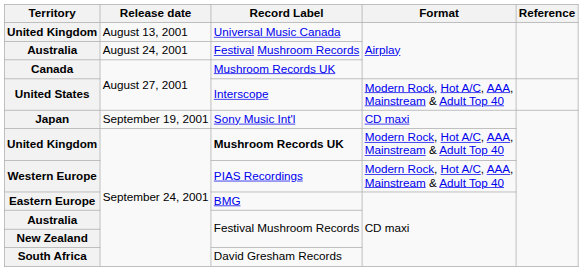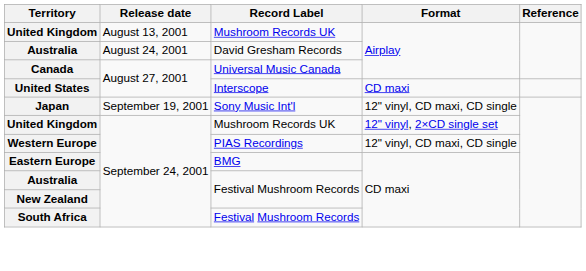United Kingdom / August 13, 2001 | Record Label: Universal Music Canada -> Mushroom Records UK
Australia / August 24, 2001 | Record Label: Festival Mushroom Records -> David Gresham Records
Canada | Record Label: Mushroom Records UK -> Universal Music Canada
United States | Format: Modern Rock, Hot A/C, AAA, Mainstream & Adult Top 40 -> CD maxi
Japan | Format: CD maxi -> 12" vinyl, CD maxi, CD single
United Kingdom / September 24, 2001 | Record Label: bold -> normal
United Kingdom / September 24, 2001 | Format: Modern Rock, Hot A/C, AAA, Mainstream & Adult Top 40 -> 12" vinyl, 2×CD single set
Western Europe | Format: Modern Rock, Hot A/C, AAA, Mainstream & Adult Top 40 -> 12" vinyl, CD maxi, CD single
South Africa | Record Label: David Gresham Records -> Festival Mushroom Records
